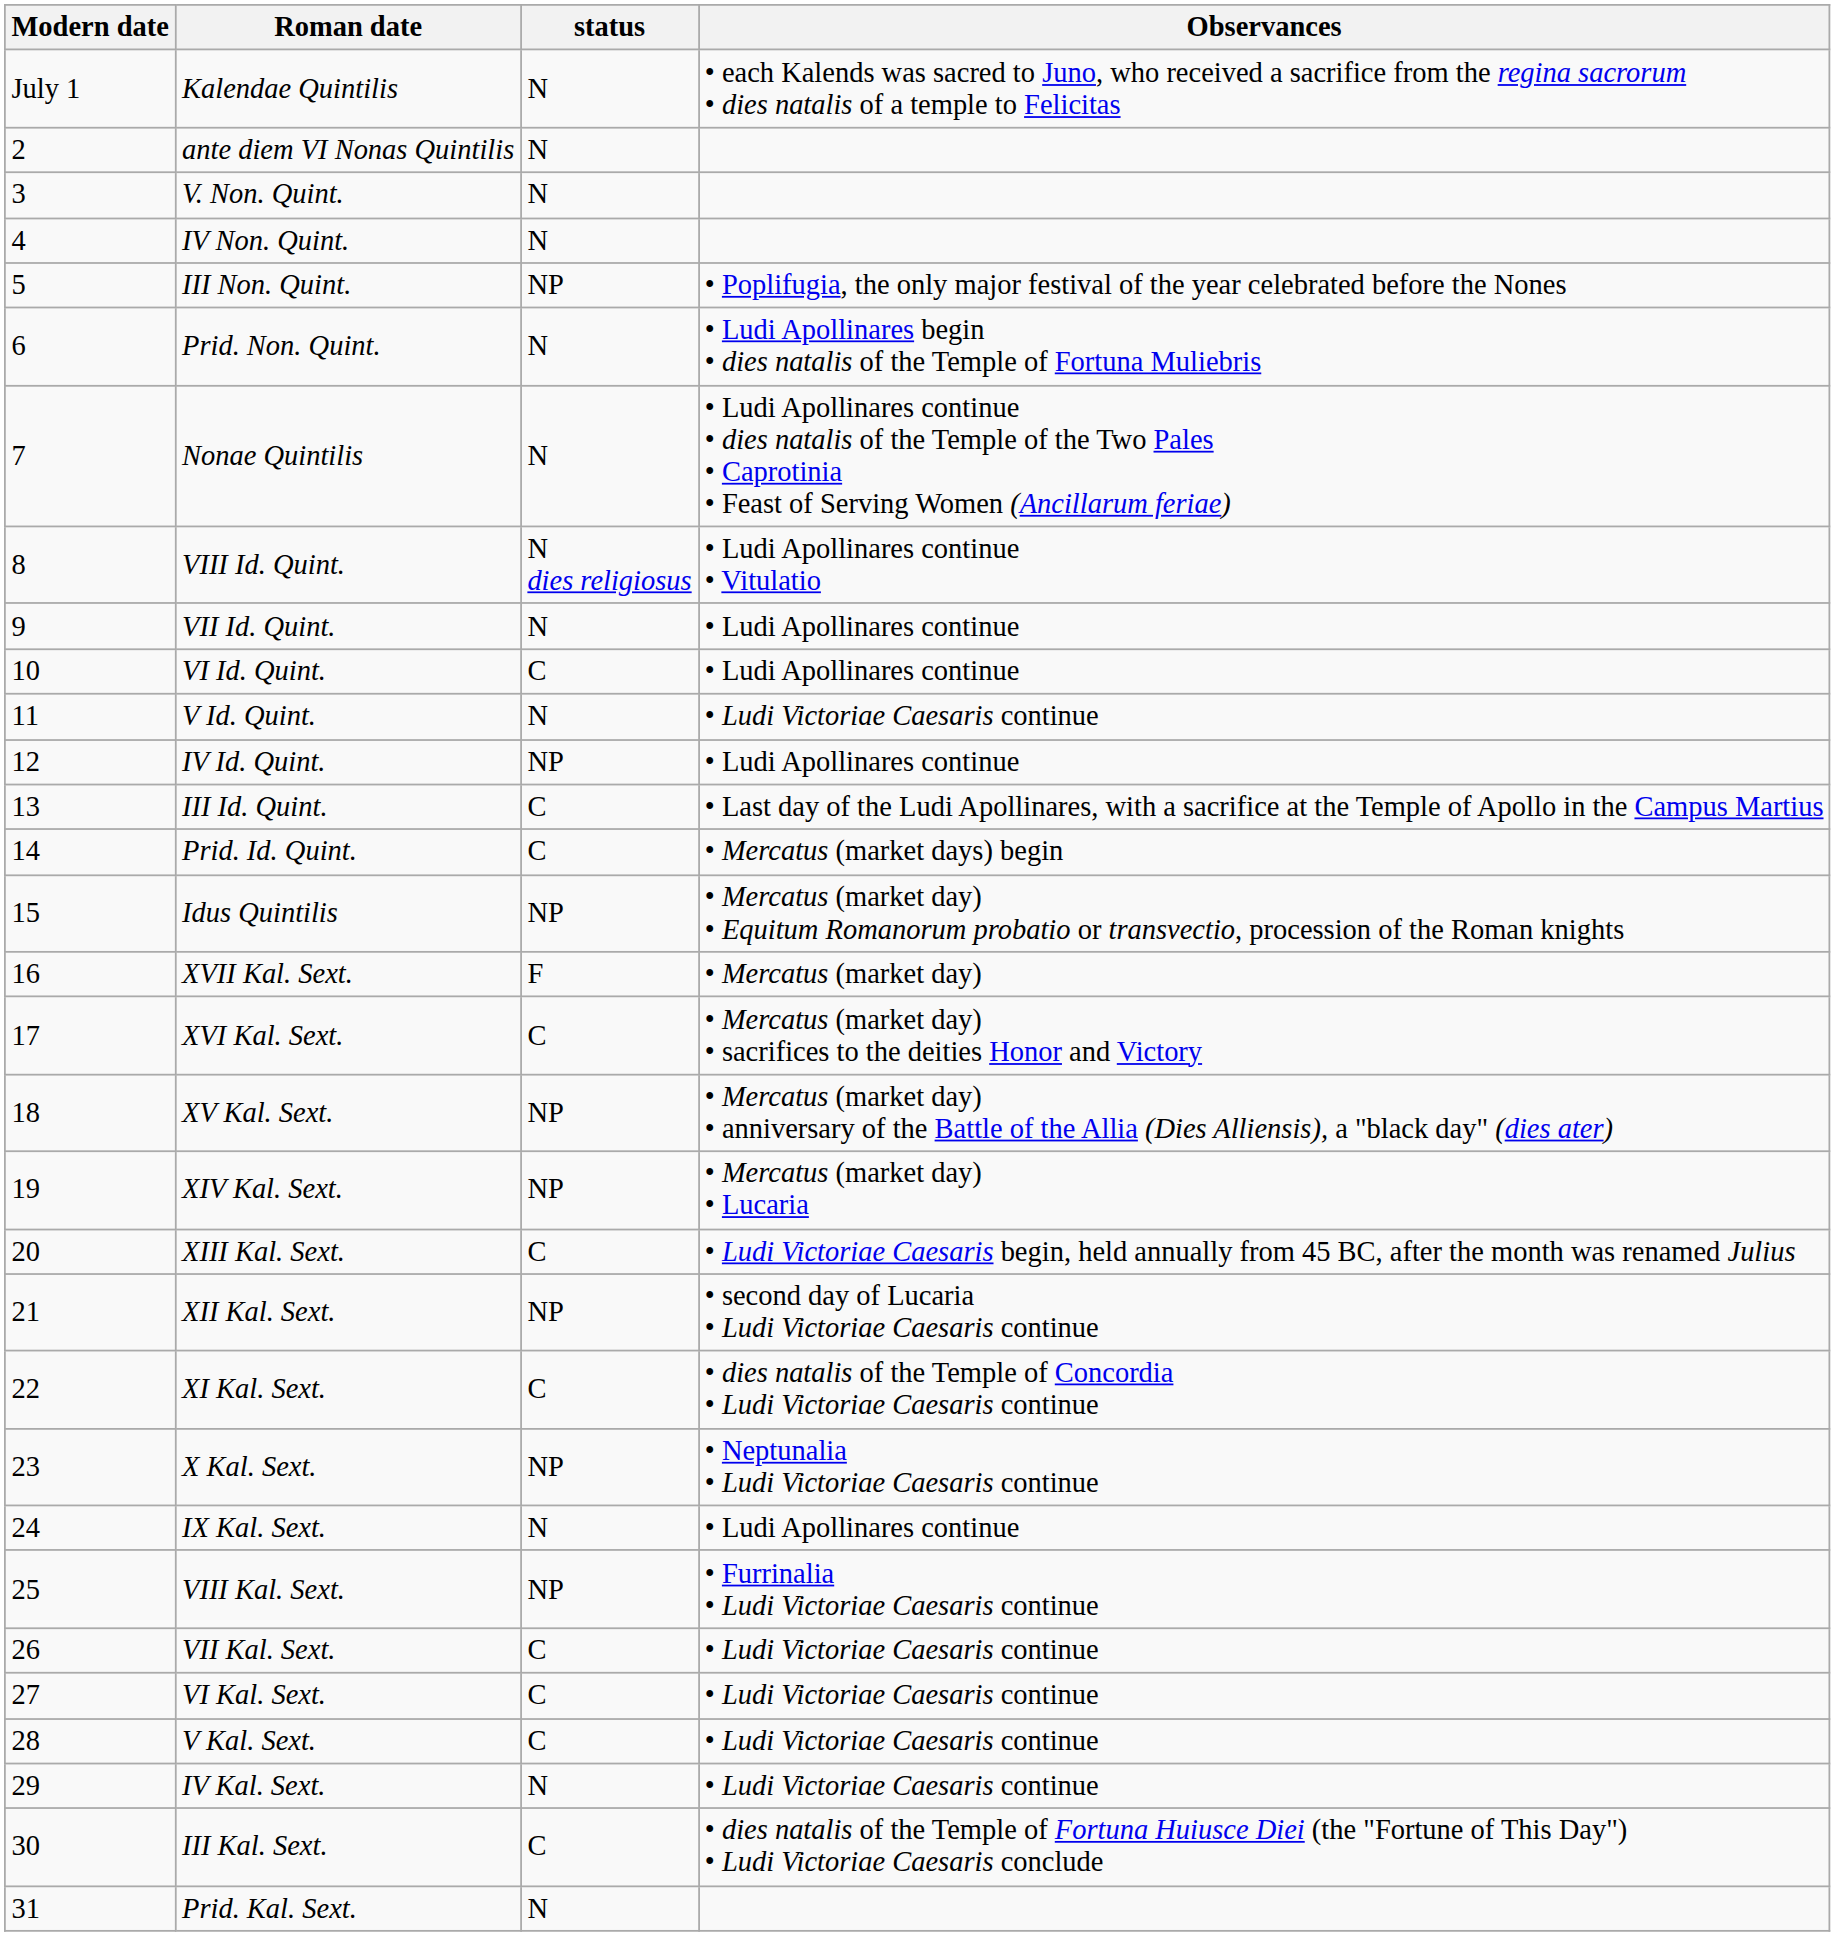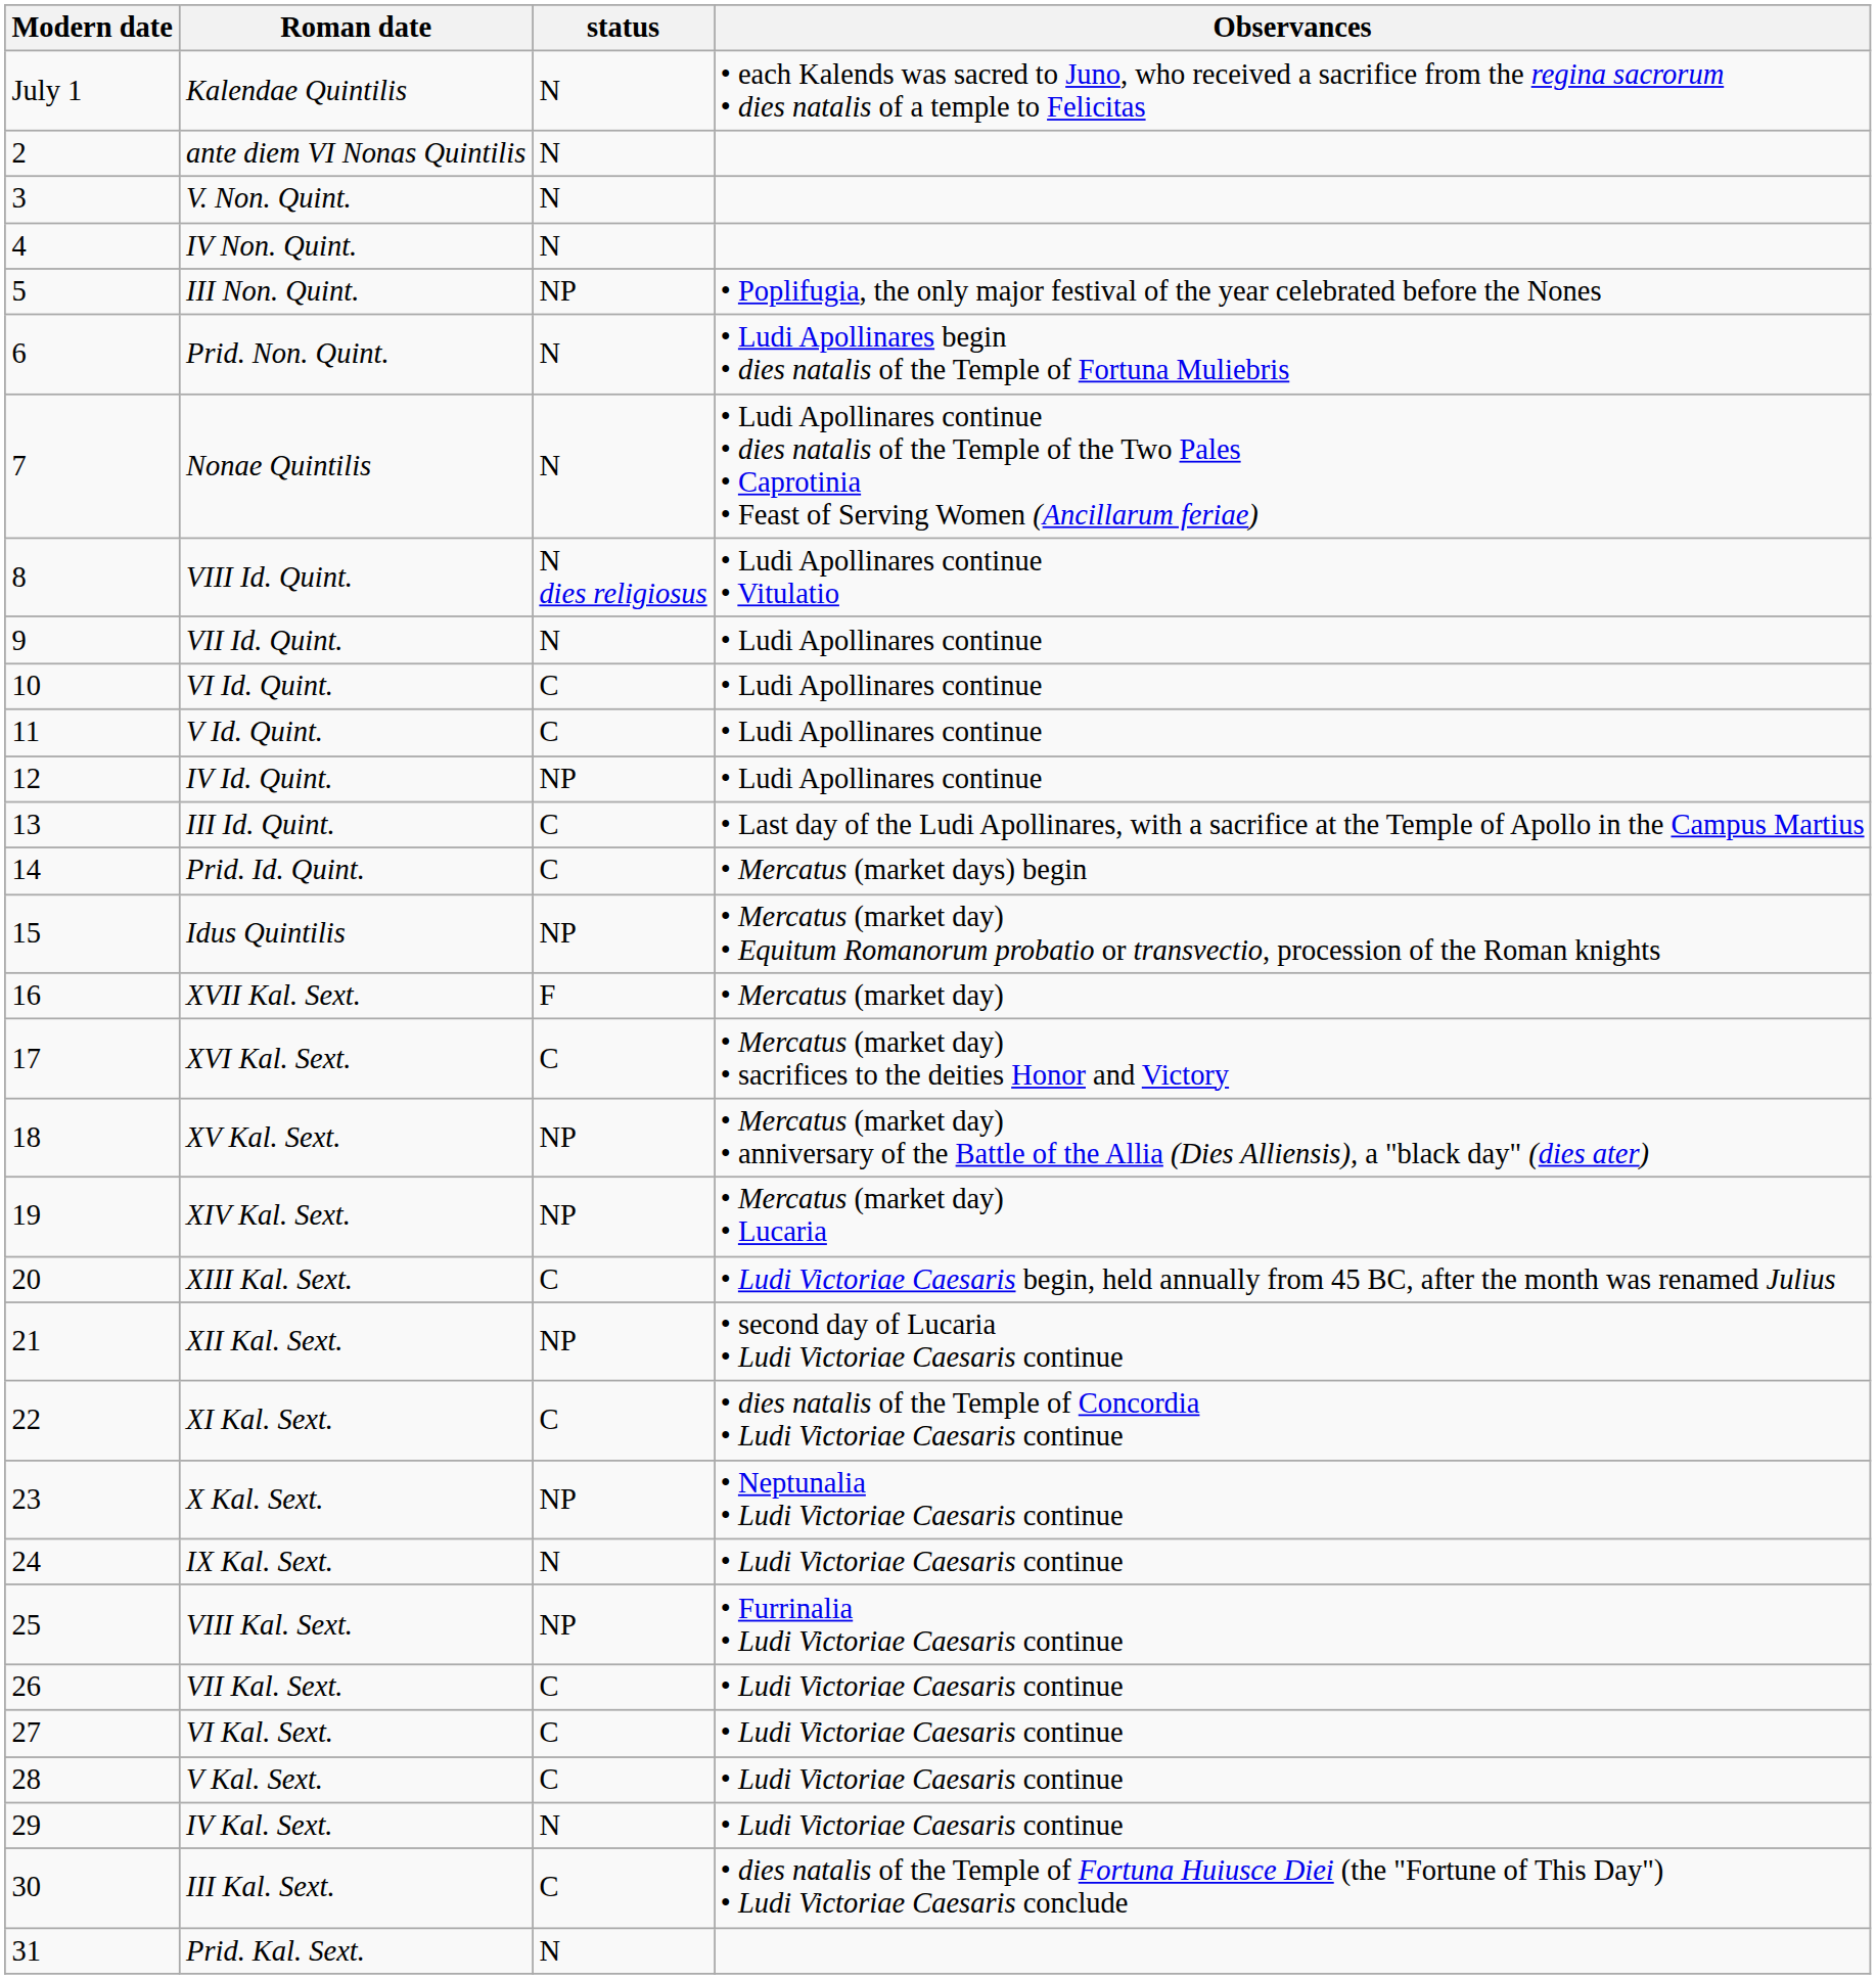V Id. Quint. | status: N -> C
V Id. Quint. | Observances: • Ludi Victoriae Caesaris continue -> • Ludi Apollinares continue
IX Kal. Sext. | Observances: • Ludi Apollinares continue -> • Ludi Victoriae Caesaris continue
